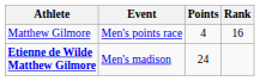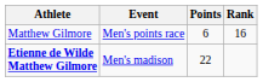Matthew Gilmore | Points: 4 -> 6
Etienne de Wilde Matthew Gilmore | Points: 24 -> 22
